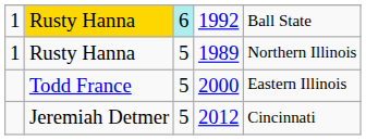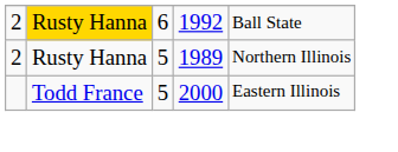1992 | column 1: 1 -> 2
1992 | column 3: paleturquoise background -> no background
1989 | column 1: 1 -> 2
- row: Jeremiah Detmer | 5 | 2012 | Cincinnati
